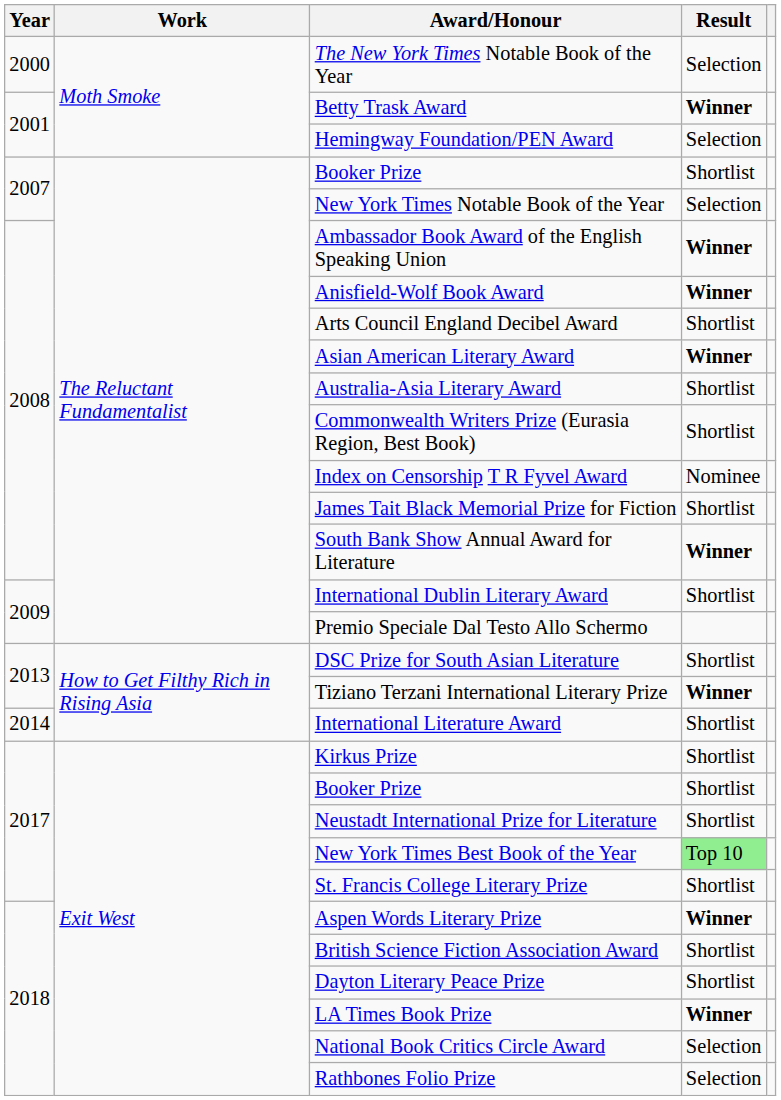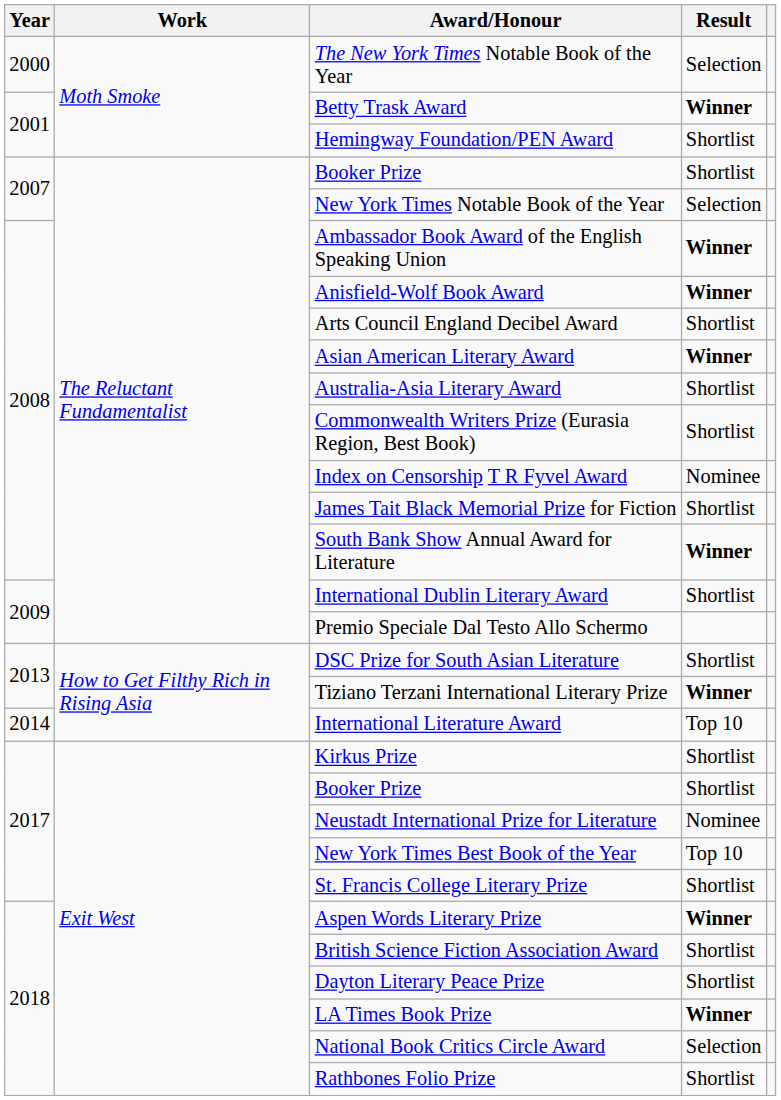Hemingway Foundation/PEN Award | Result: Selection -> Shortlist
International Literature Award | Result: Shortlist -> Top 10
Neustadt International Prize for Literature | Result: Shortlist -> Nominee
New York Times Best Book of the Year | Result: lightgreen background -> no background
Rathbones Folio Prize | Result: Selection -> Shortlist
